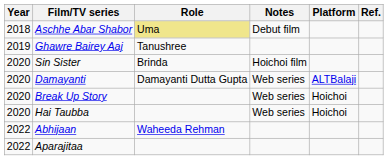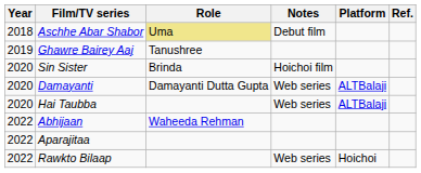- row: 2020 | Break Up Story | Web series | Hoichoi
Hai Taubba | Platform: Hoichoi -> ALTBalaji
+ row: 2022 | Rawkto Bilaap | Web series | Hoichoi
